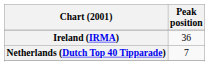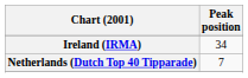Ireland (IRMA) | Peak position: 36 -> 34
